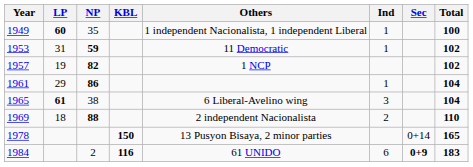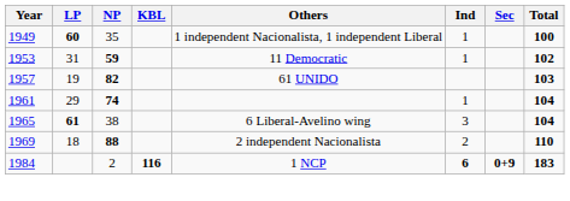1957 | Others: 1 NCP -> 61 UNIDO
1957 | Total: 102 -> 103
1961 | NP: 86 -> 74
- row: 1978 | 150 | 13 Pusyon Bisaya, 2 minor parties | 0+14 | 165
1984 | Others: 61 UNIDO -> 1 NCP
1984 | Ind: normal -> bold
